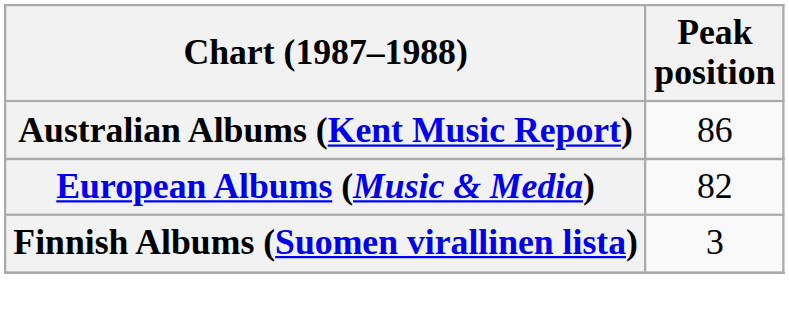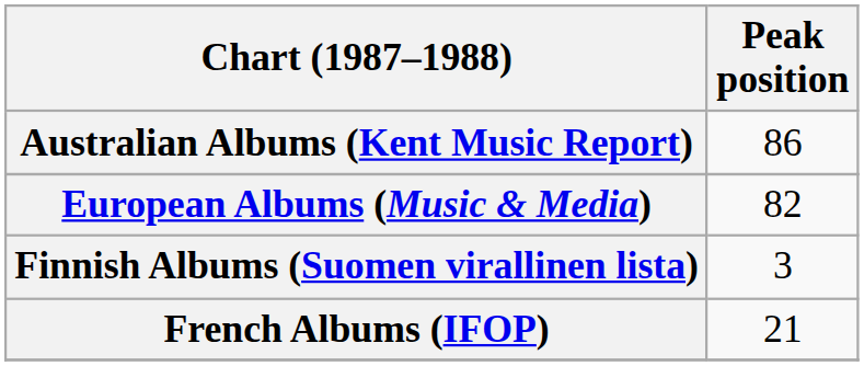+ row: French Albums (IFOP) | 21
